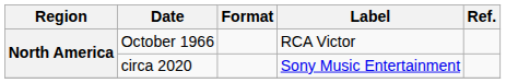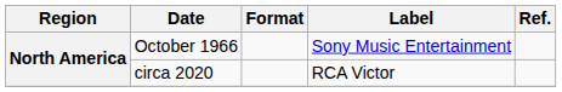October 1966 | Label: RCA Victor -> Sony Music Entertainment
circa 2020 | Label: Sony Music Entertainment -> RCA Victor
